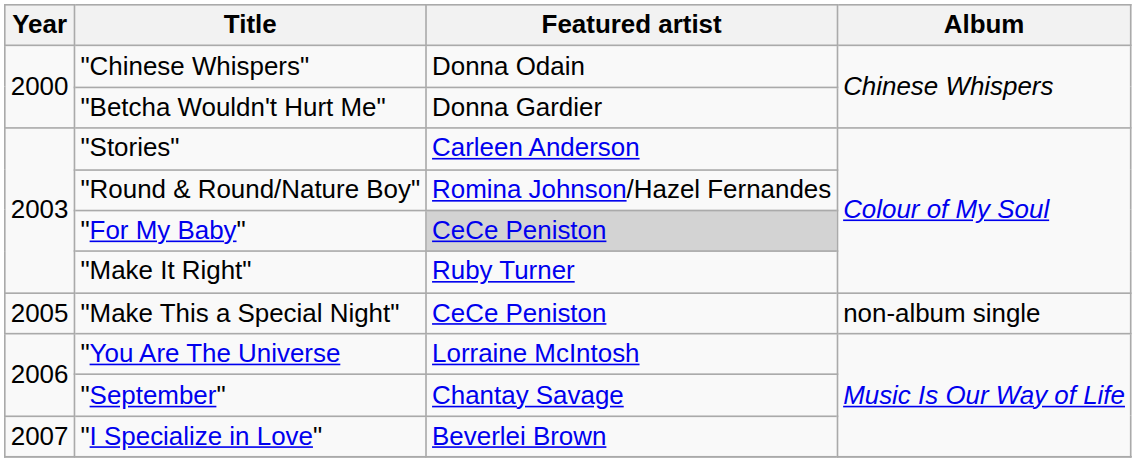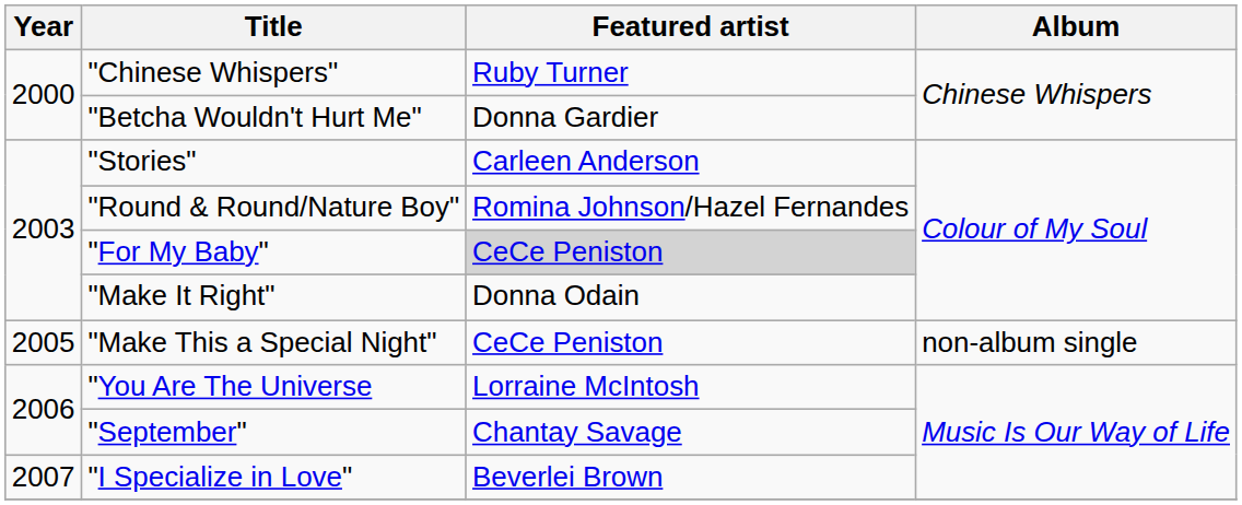"Chinese Whispers" | Featured artist: Donna Odain -> Ruby Turner
"Make It Right" | Featured artist: Ruby Turner -> Donna Odain
